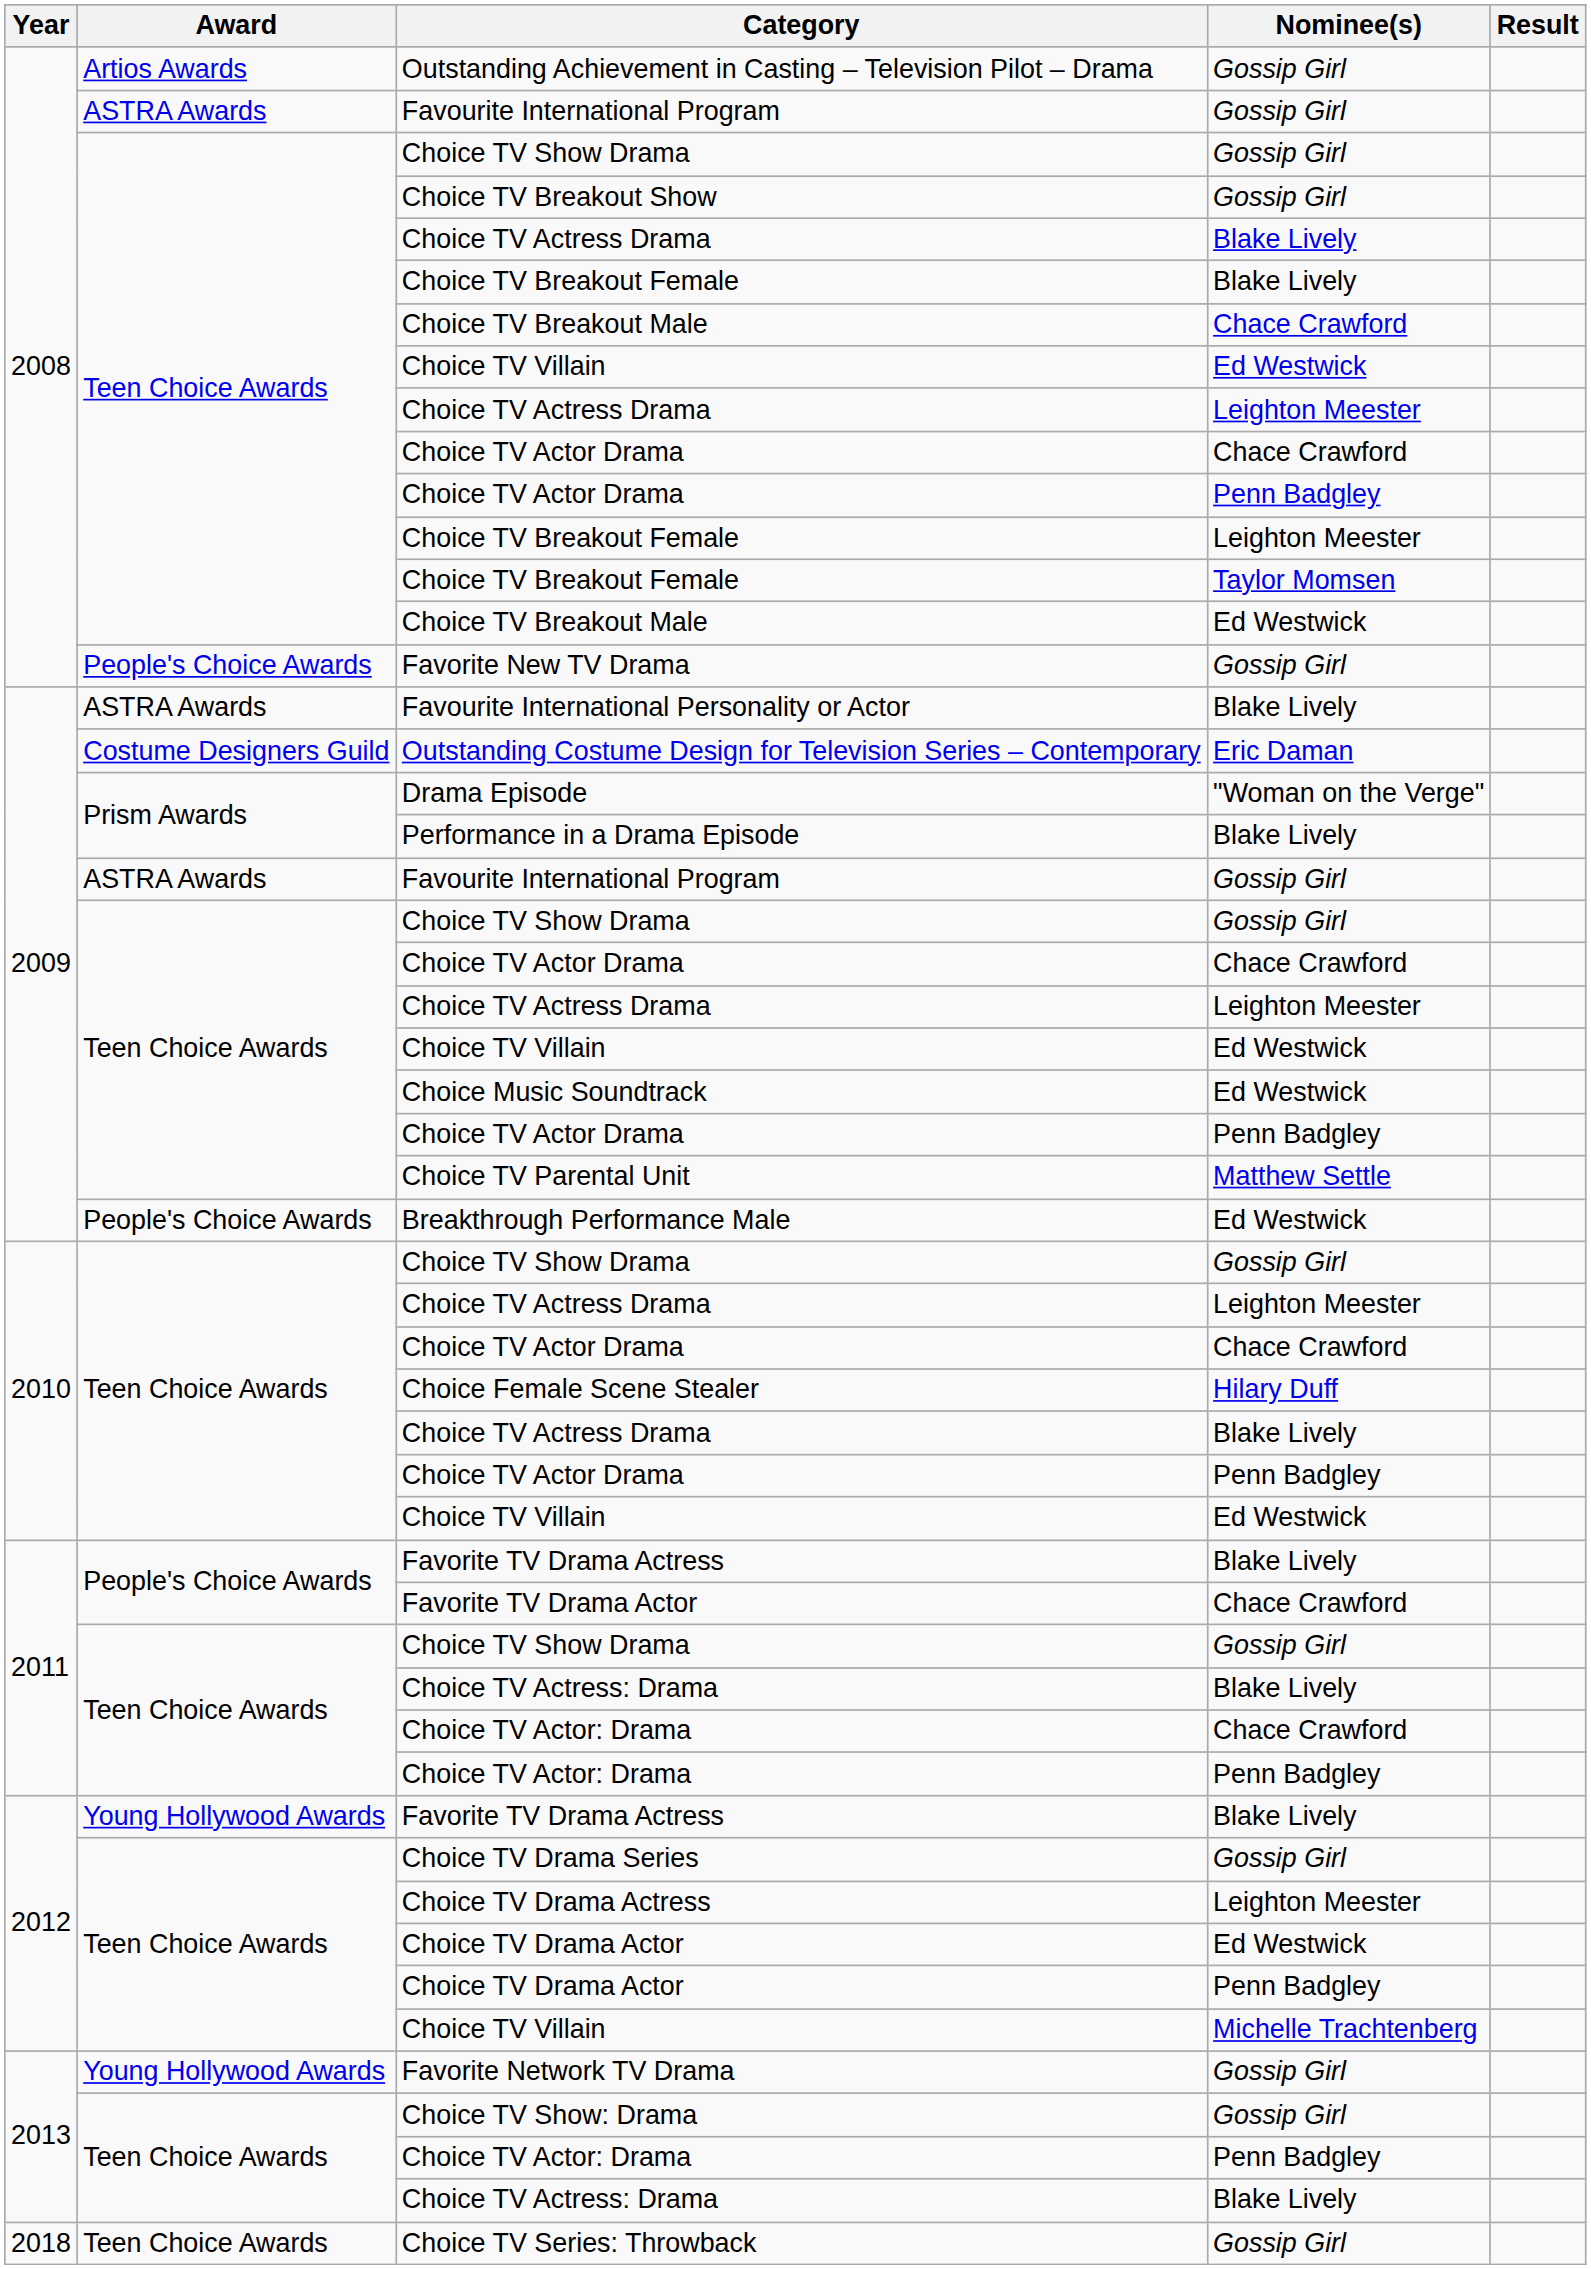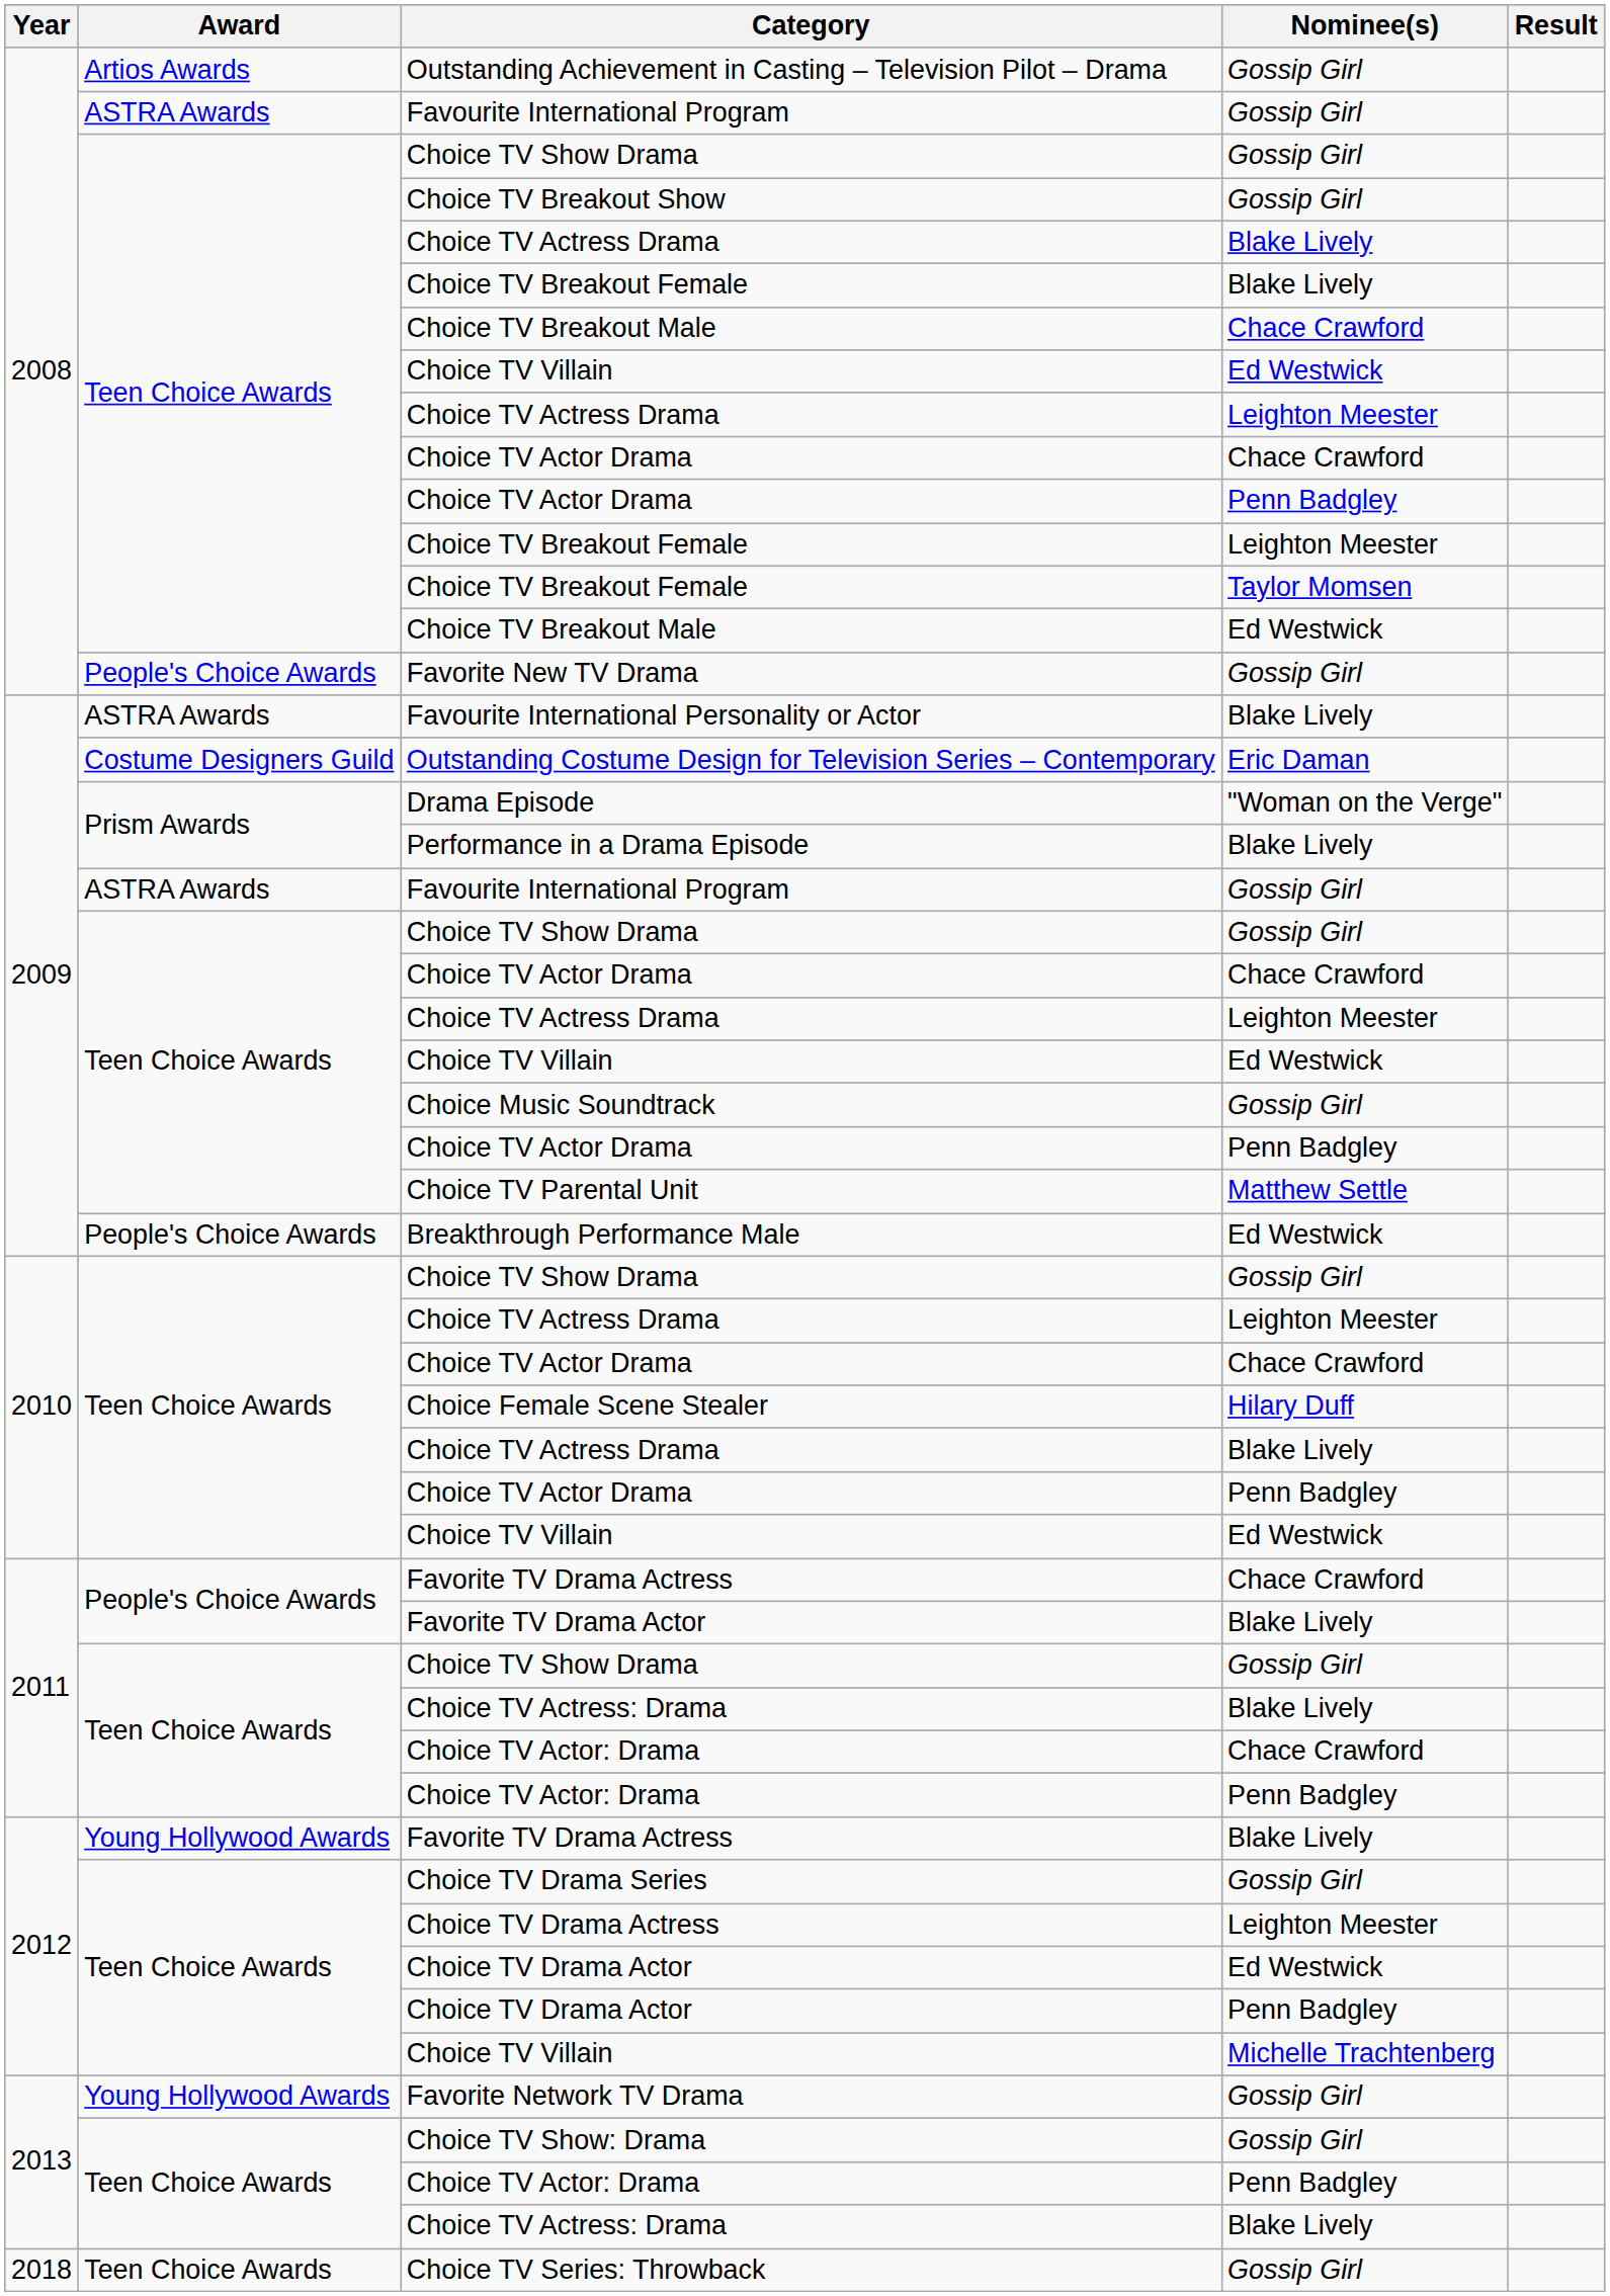Choice Music Soundtrack | Nominee(s): Ed Westwick -> Gossip Girl
2011 / Favorite TV Drama Actress | Nominee(s): Blake Lively -> Chace Crawford
Favorite TV Drama Actor | Nominee(s): Chace Crawford -> Blake Lively
